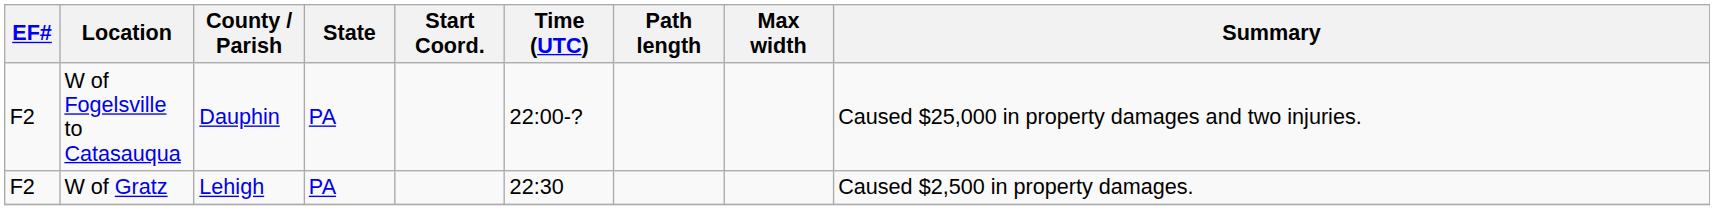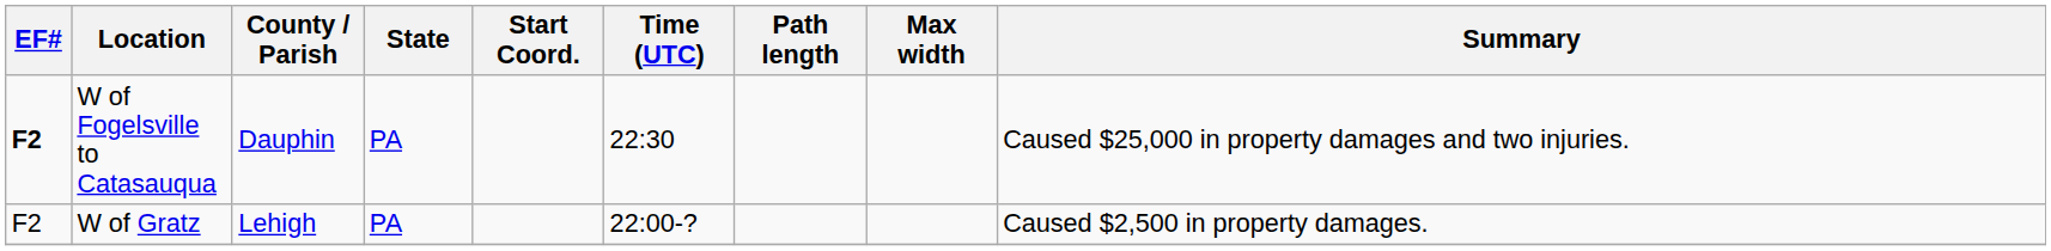W of Fogelsville to Catasauqua | EF#: normal -> bold
W of Fogelsville to Catasauqua | Time (UTC): 22:00-? -> 22:30
W of Gratz | Time (UTC): 22:30 -> 22:00-?
